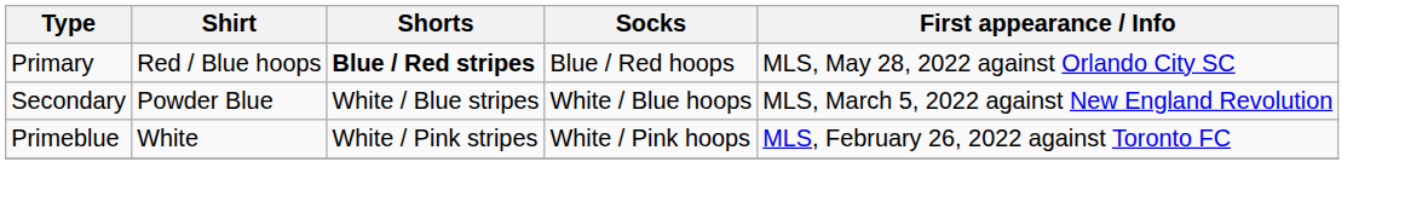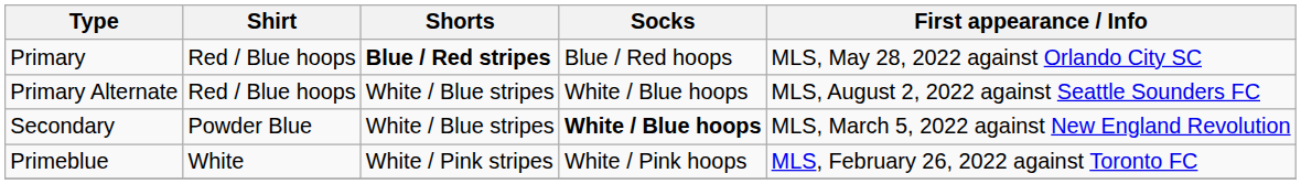+ row: Primary Alternate | Red / Blue hoops | White / Blue stripes | White / Blue hoops | MLS, August 2, 2022 against Seattle Sounders FC
Secondary | Socks: normal -> bold
